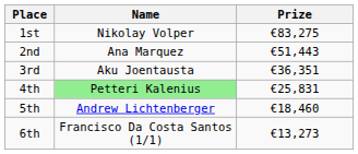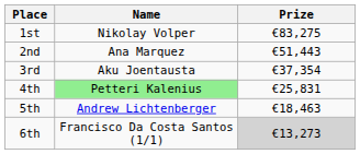3rd | Prize: €36,351 -> €37,354
5th | Prize: €18,460 -> €18,463
6th | Prize: no background -> lightgrey background
